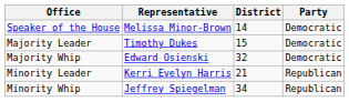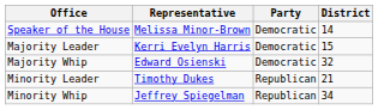columns swapped: Party <-> District
Majority Leader | Representative: Timothy Dukes -> Kerri Evelyn Harris
Minority Leader | Representative: Kerri Evelyn Harris -> Timothy Dukes
